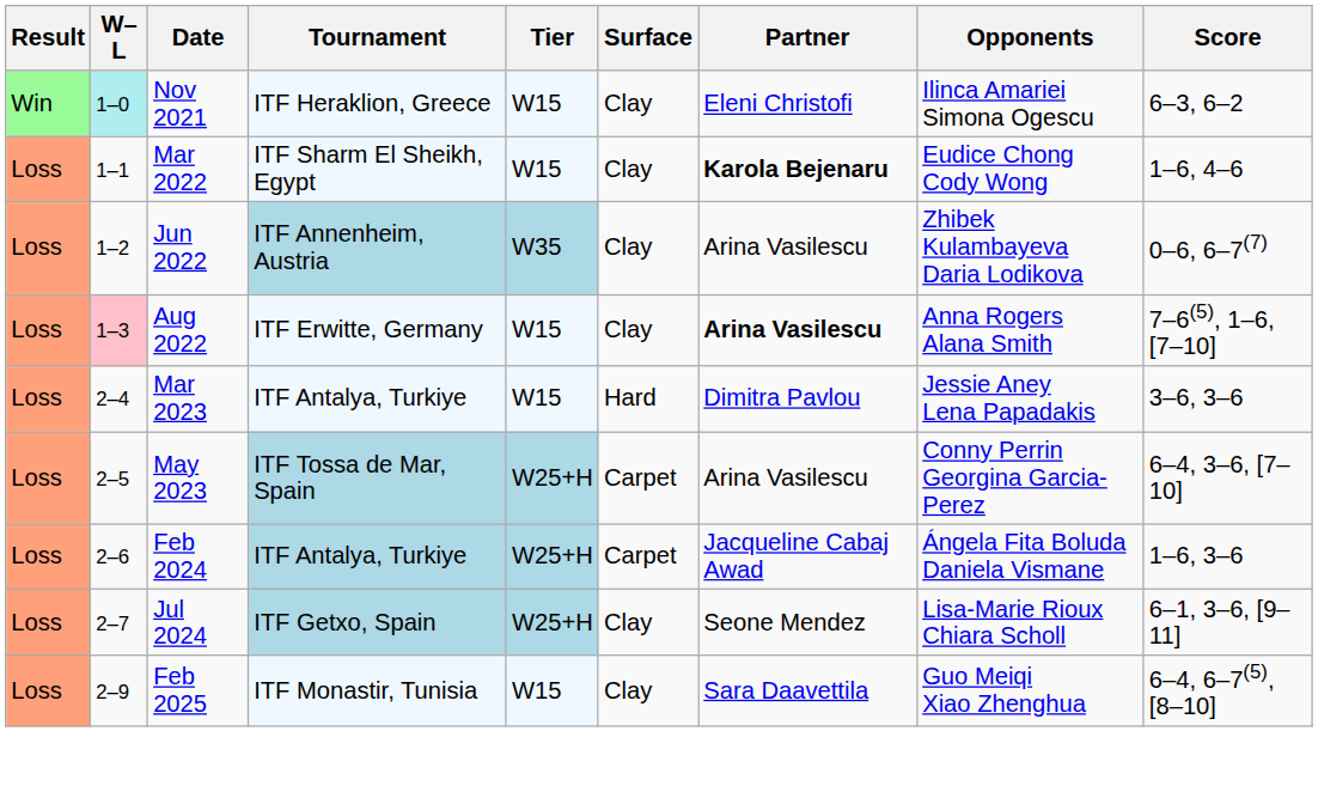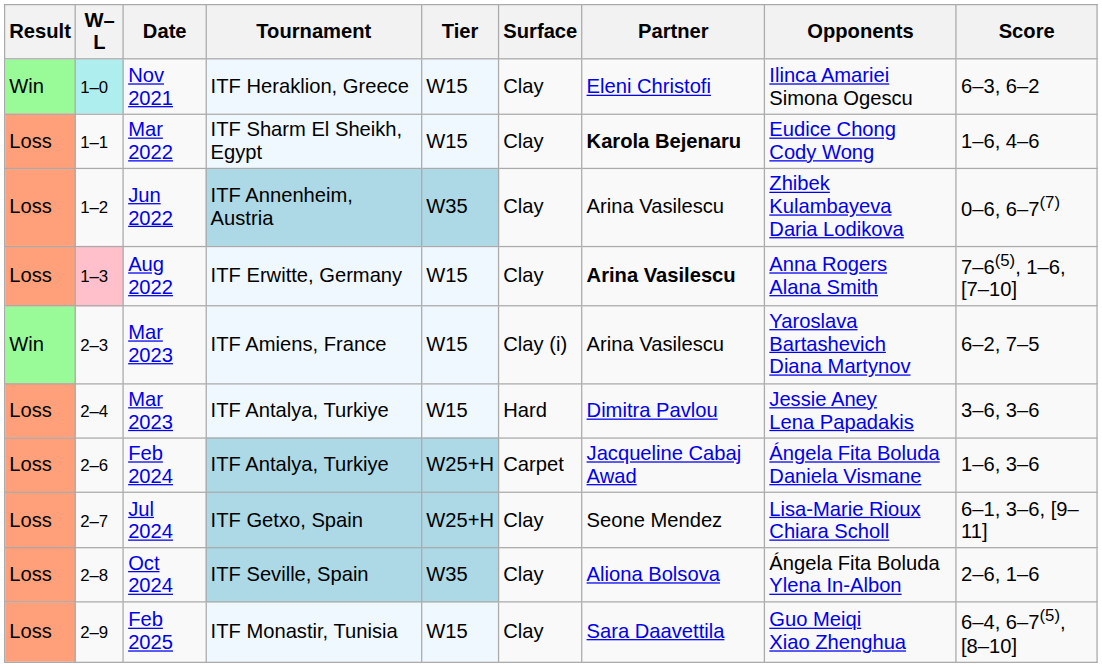+ row: Win | 2–3 | Mar 2023 | ITF Amiens, France | W15 | Clay (i) | Arina Vasilescu | Yaroslava Bartashevich Diana Martynov | 6–2, 7–5
- row: Loss | 2–5 | May 2023 | ITF Tossa de Mar, Spain | W25+H | Carpet | Arina Vasilescu | Conny Perrin Georgina Garcia-Perez | 6–4, 3–6, [7–10]
+ row: Loss | 2–8 | Oct 2024 | ITF Seville, Spain | W35 | Clay | Aliona Bolsova | Ángela Fita Boluda Ylena In-Albon | 2–6, 1–6
